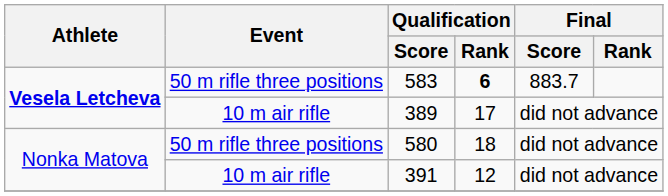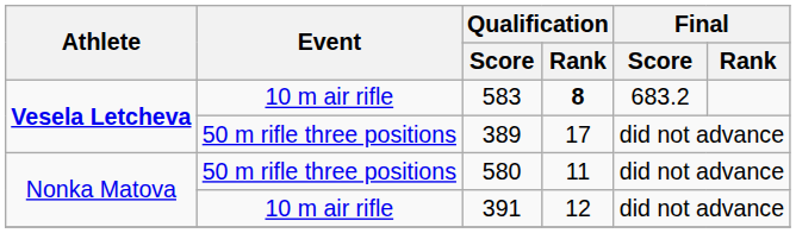583 | Event: 50 m rifle three positions -> 10 m air rifle
583 | Qualification / Rank: 6 -> 8
583 | Final / Score: 883.7 -> 683.2
389 | Event: 10 m air rifle -> 50 m rifle three positions
580 | Qualification / Rank: 18 -> 11
